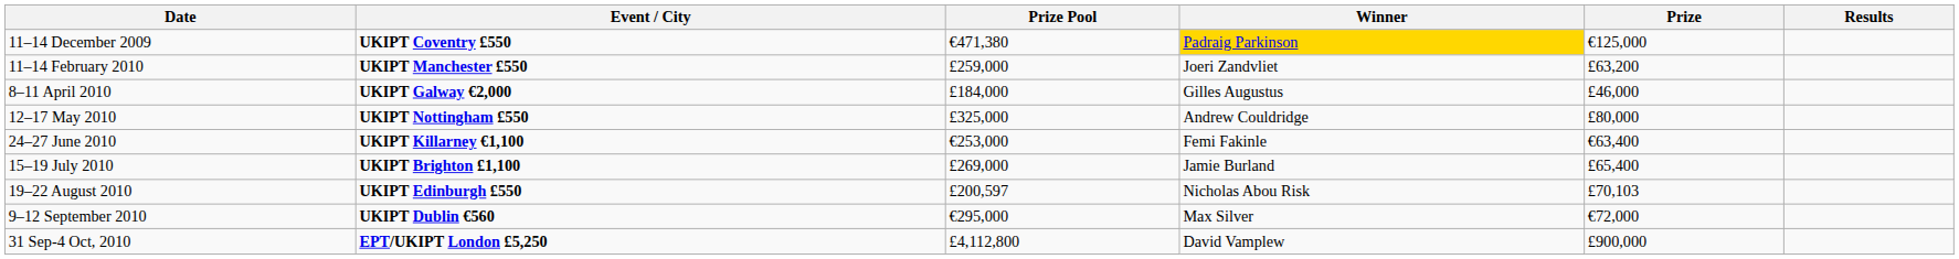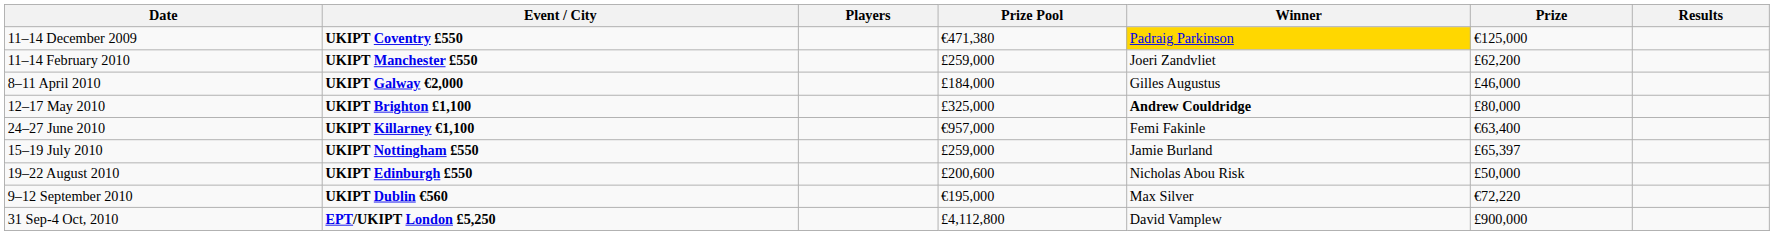+ column: Players
11–14 February 2010 | Prize: £63,200 -> £62,200
12–17 May 2010 | Event / City: UKIPT Nottingham £550 -> UKIPT Brighton £1,100
12–17 May 2010 | Winner: normal -> bold
24–27 June 2010 | Prize Pool: €253,000 -> €957,000
15–19 July 2010 | Event / City: UKIPT Brighton £1,100 -> UKIPT Nottingham £550
15–19 July 2010 | Prize Pool: £269,000 -> £259,000
15–19 July 2010 | Prize: £65,400 -> £65,397
19–22 August 2010 | Prize Pool: £200,597 -> £200,600
19–22 August 2010 | Prize: £70,103 -> £50,000
9–12 September 2010 | Prize Pool: €295,000 -> €195,000
9–12 September 2010 | Prize: €72,000 -> €72,220
